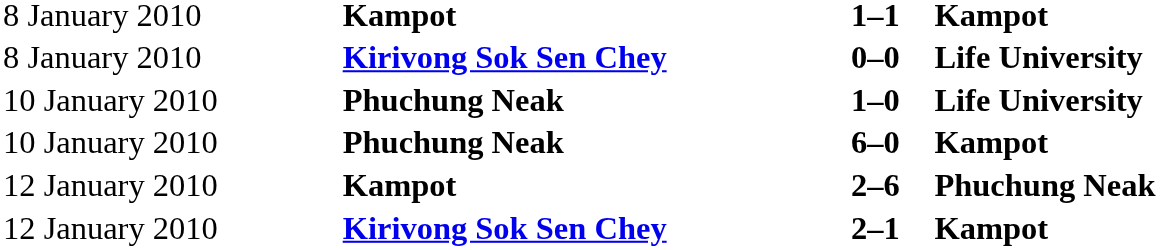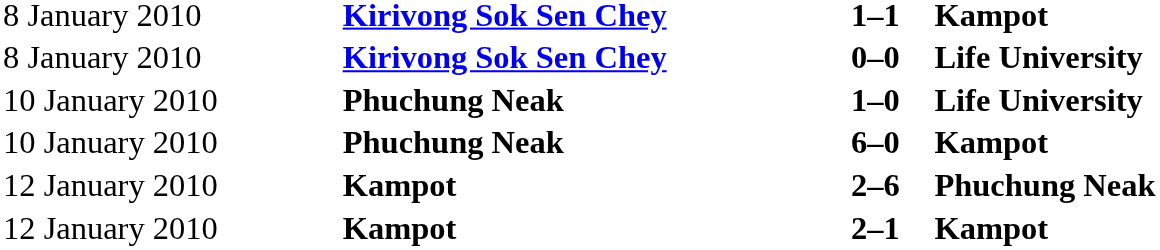1–1 | column 2: Kampot -> Kirivong Sok Sen Chey
2–1 | column 2: Kirivong Sok Sen Chey -> Kampot
